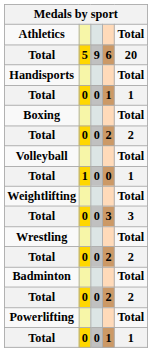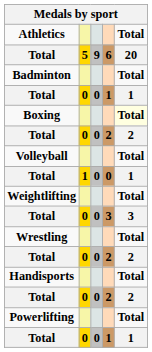rows swapped: Badminton <-> Handisports
Boxing | Total / 20: no background -> lightyellow background
